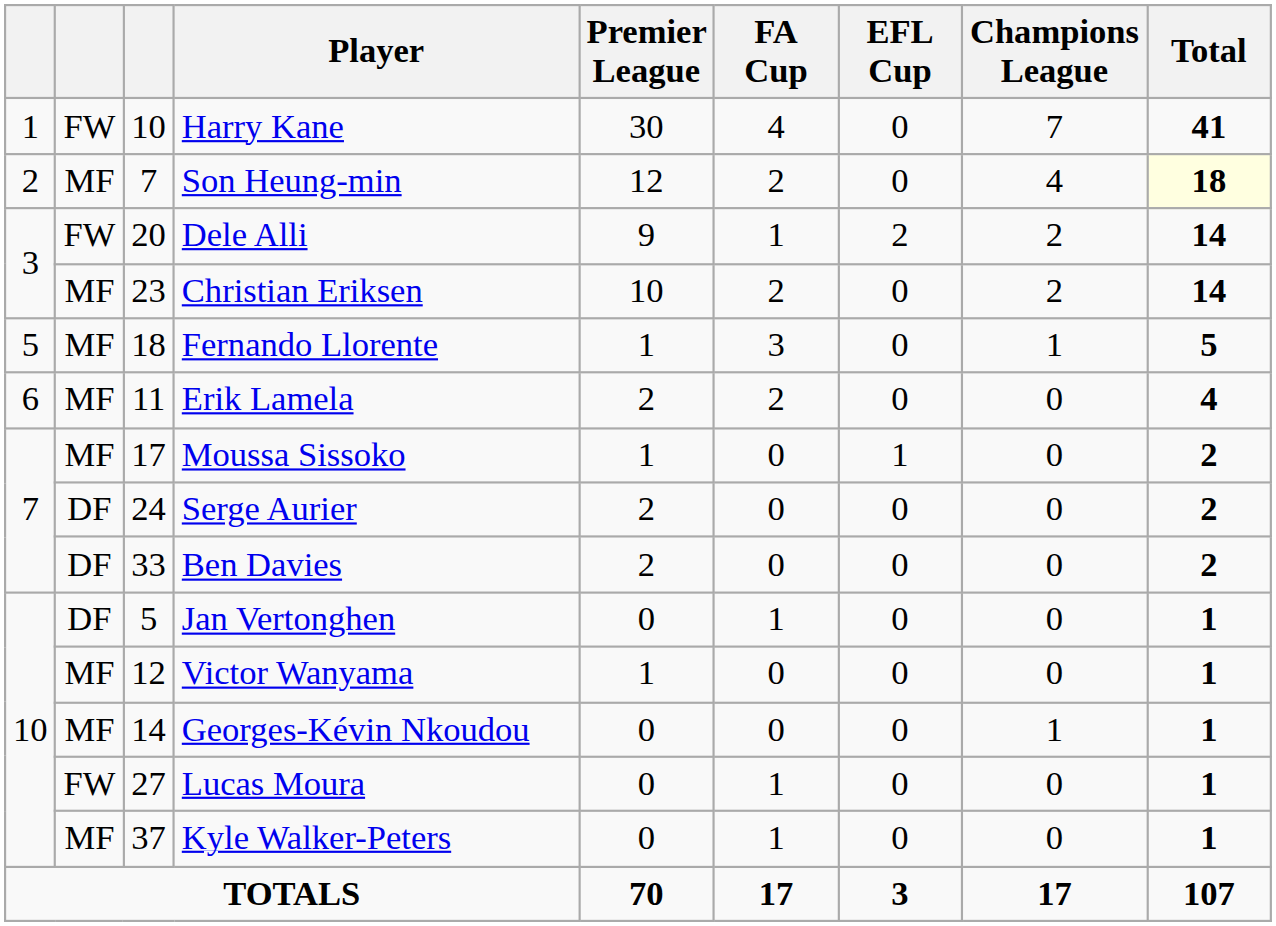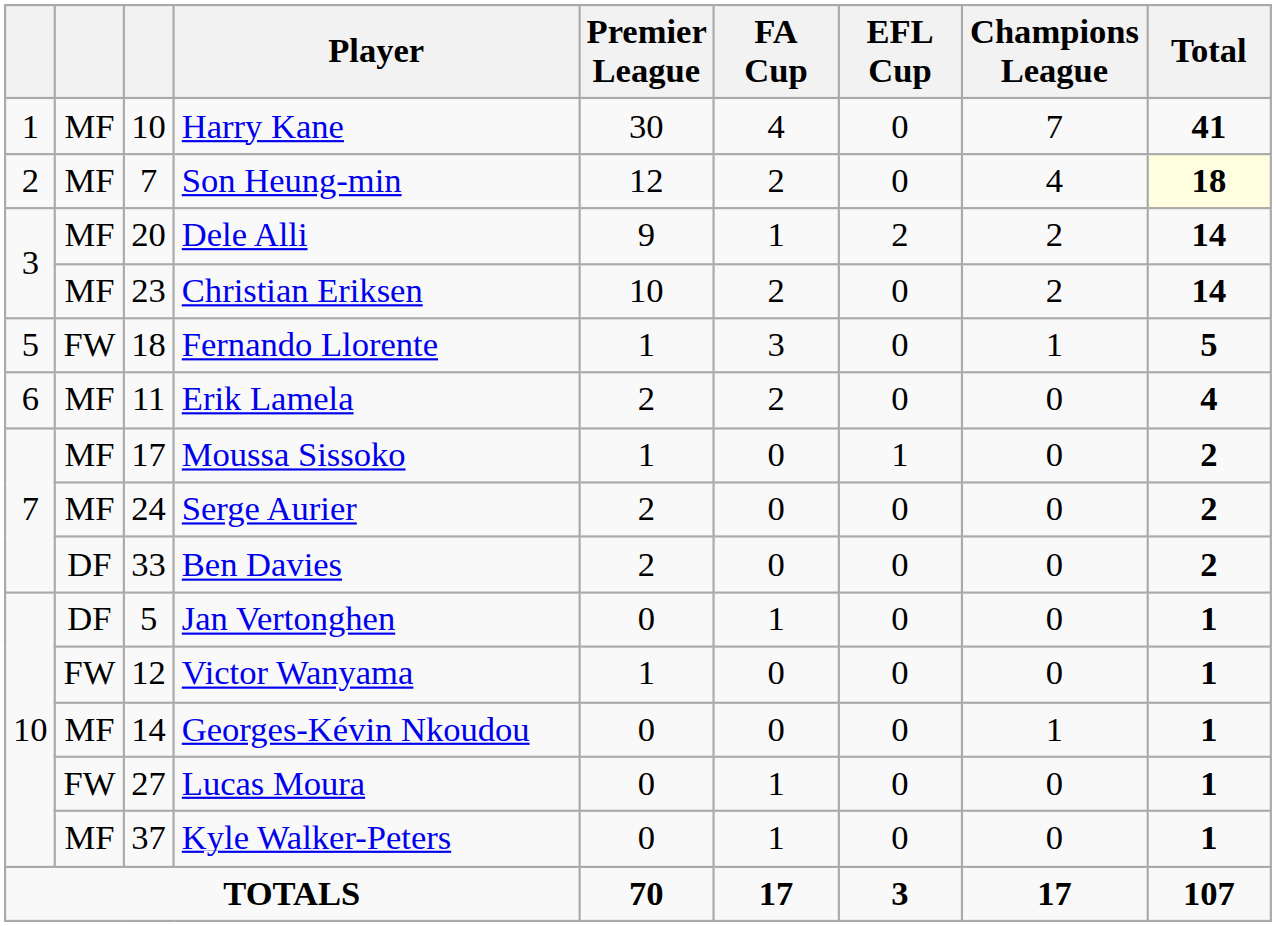Harry Kane | column 2: FW -> MF
Dele Alli | column 2: FW -> MF
Fernando Llorente | column 2: MF -> FW
Serge Aurier | column 2: DF -> MF
Victor Wanyama | column 2: MF -> FW
